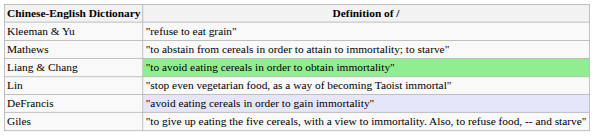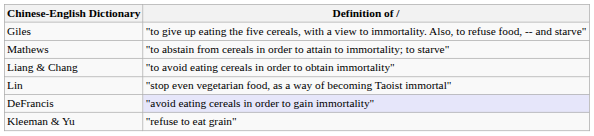rows swapped: Giles <-> Kleeman & Yu
Liang & Chang | Definition of: lightgreen background -> no background
